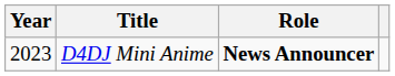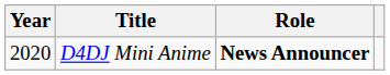D4DJ Mini Anime | Year: 2023 -> 2020
